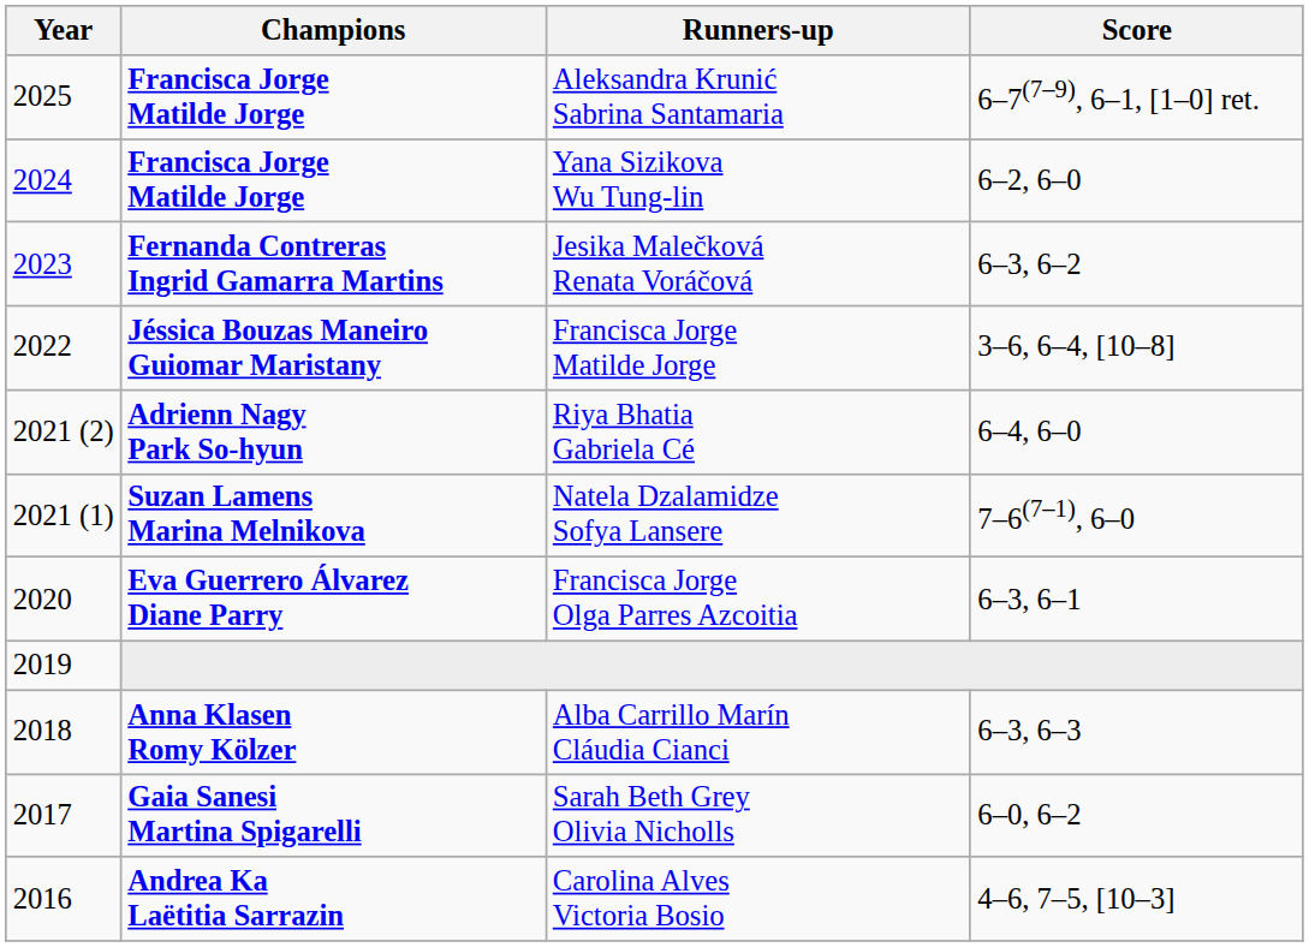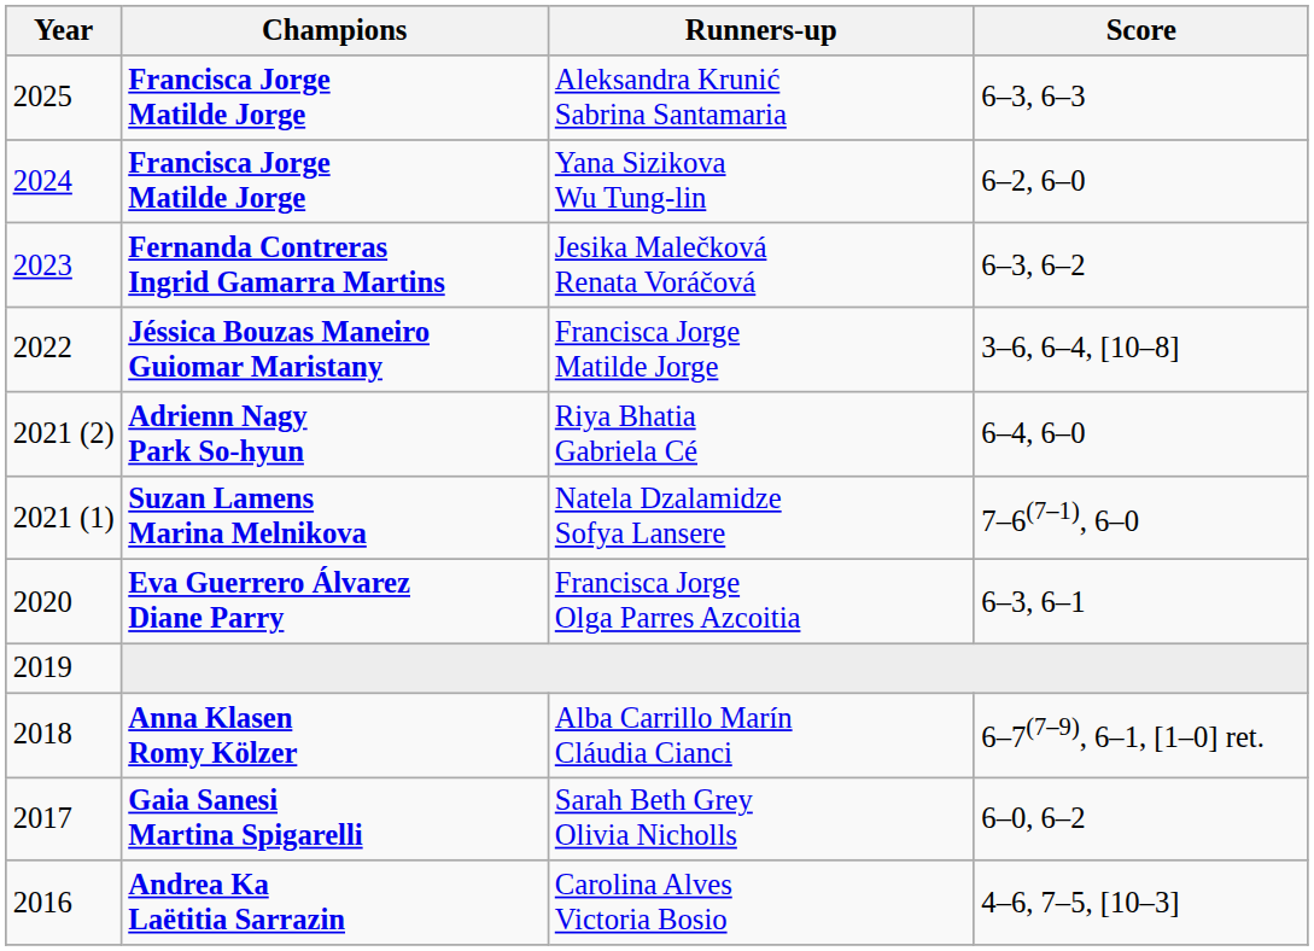Aleksandra Krunić Sabrina Santamaria | Score: 6–7(7–9), 6–1, [1–0] ret. -> 6–3, 6–3
Alba Carrillo Marín Cláudia Cianci | Score: 6–3, 6–3 -> 6–7(7–9), 6–1, [1–0] ret.
